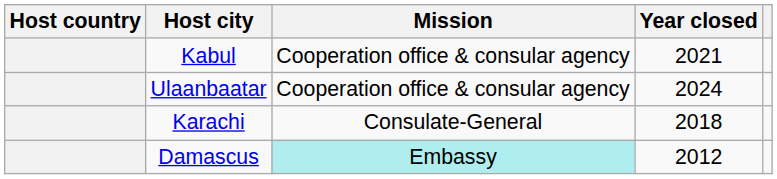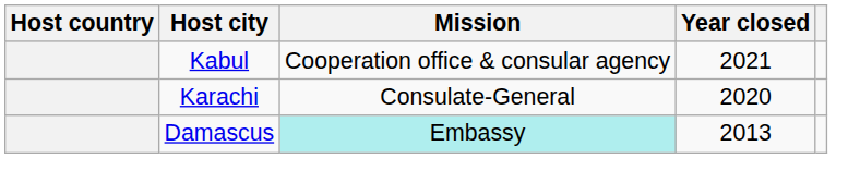- row: Ulaanbaatar | Cooperation office & consular agency | 2024
Karachi | Year closed: 2018 -> 2020
Damascus | Year closed: 2012 -> 2013
